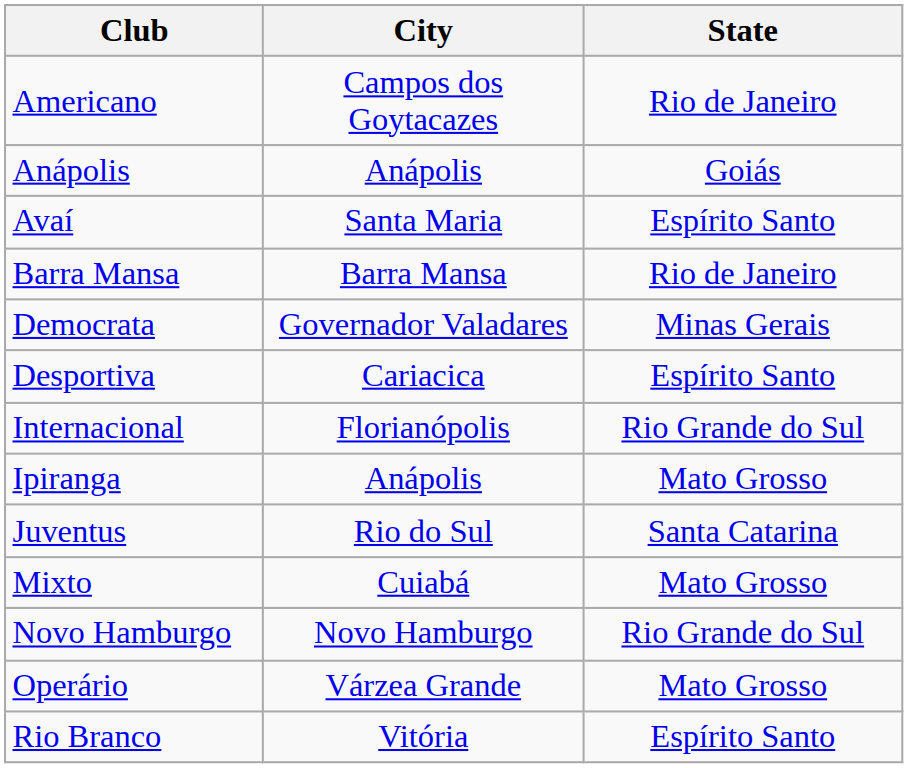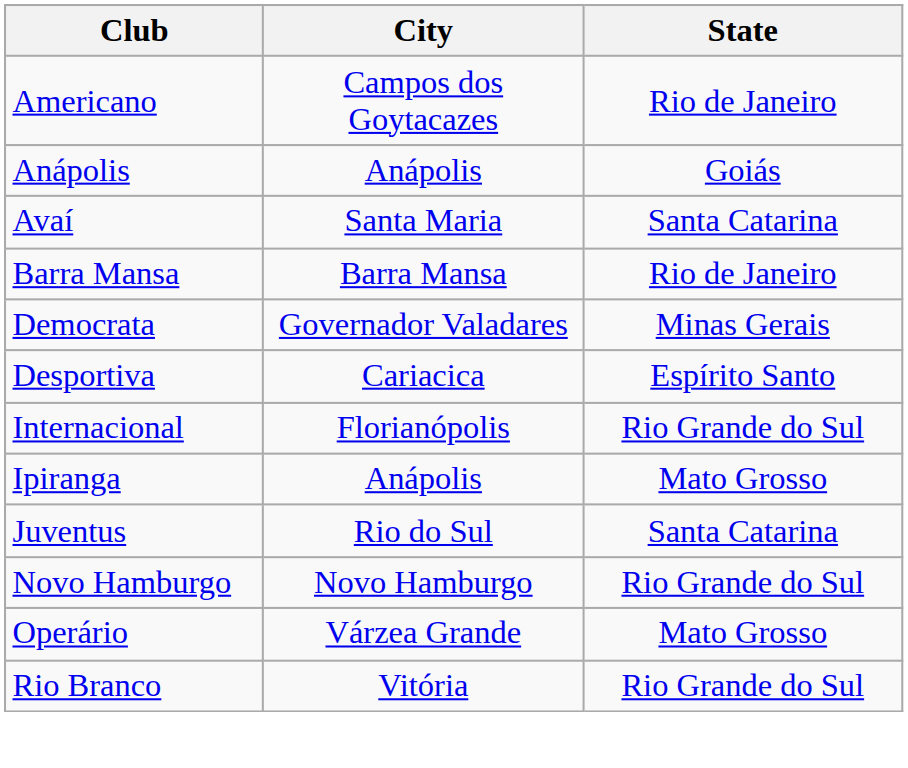Avaí | State: Espírito Santo -> Santa Catarina
- row: Mixto | Cuiabá | Mato Grosso
Rio Branco | State: Espírito Santo -> Rio Grande do Sul
